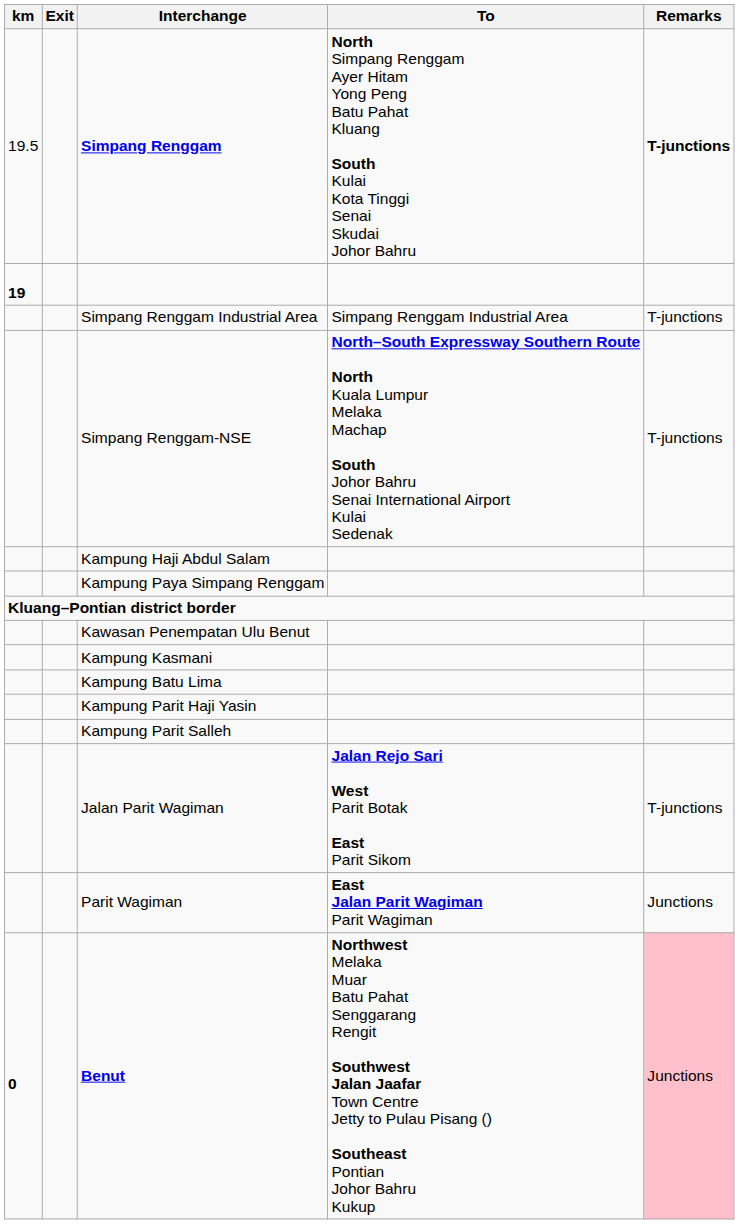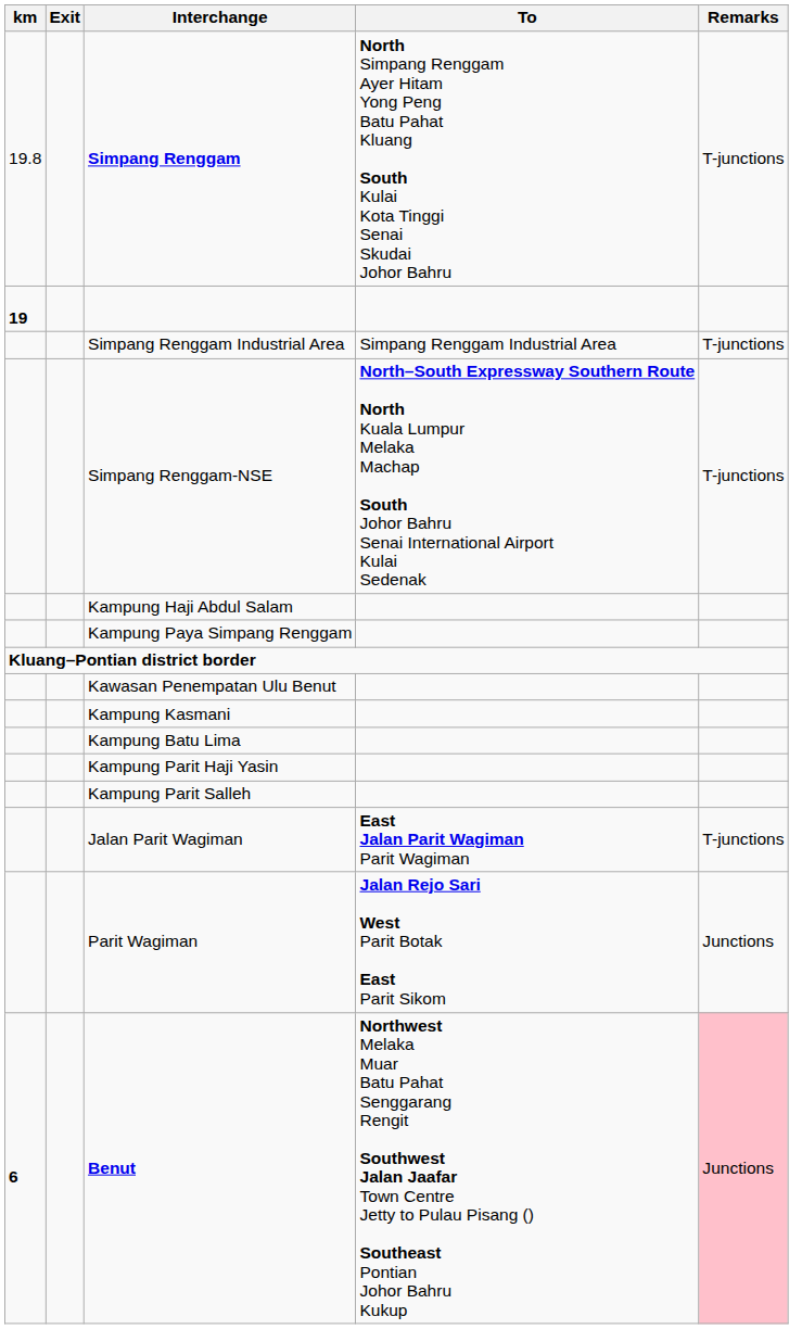Simpang Renggam | km: 19.5 -> 19.8
Simpang Renggam | Remarks: bold -> normal
Jalan Parit Wagiman | To: Jalan Rejo Sari West Parit Botak East Parit Sikom -> East Jalan Parit Wagiman Parit Wagiman
Parit Wagiman | To: East Jalan Parit Wagiman Parit Wagiman -> Jalan Rejo Sari West Parit Botak East Parit Sikom
Benut | km: 0 -> 6
